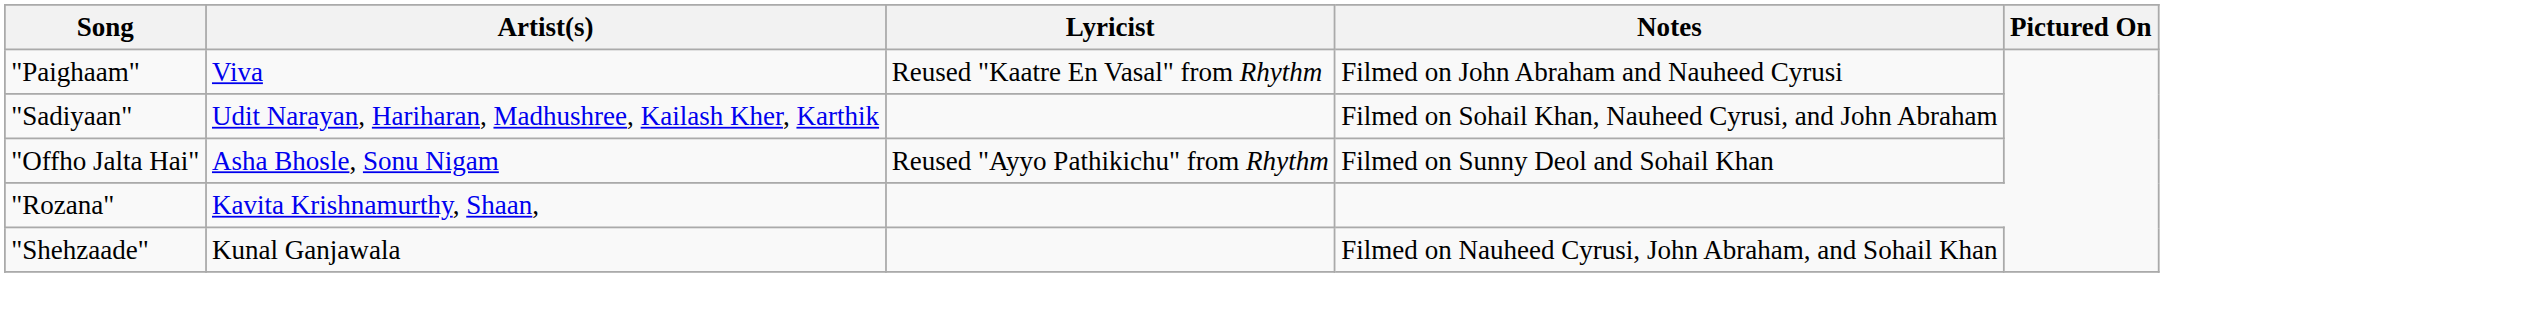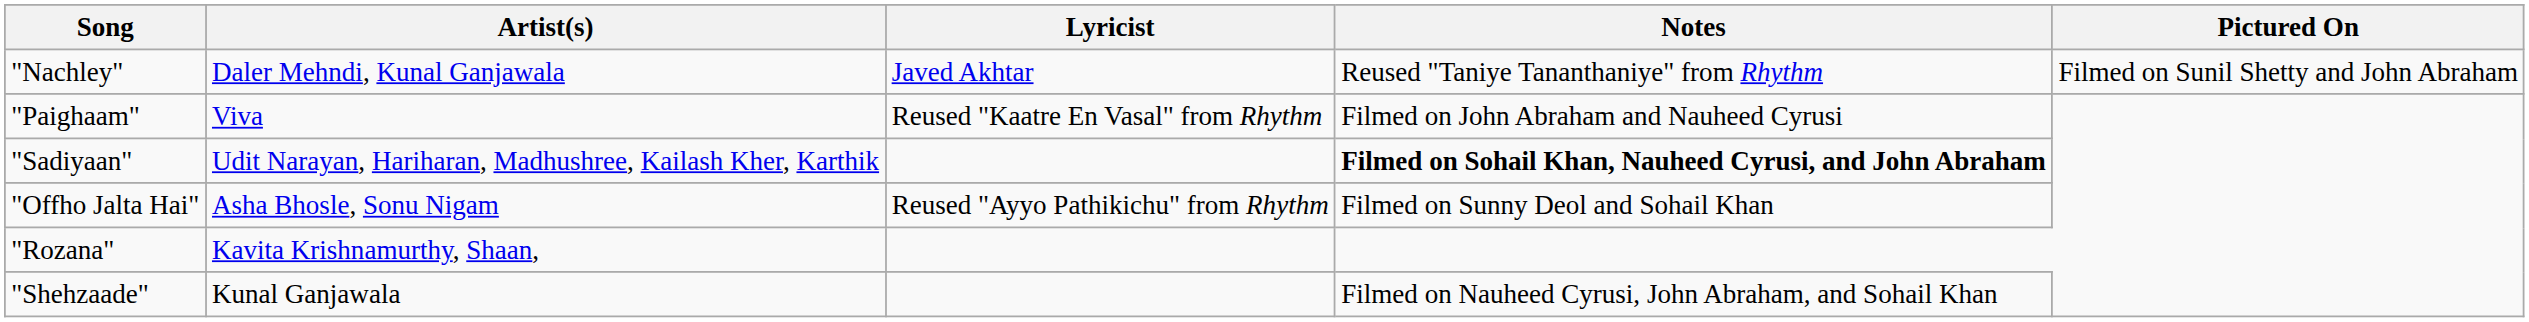+ row: "Nachley" | Daler Mehndi, Kunal Ganjawala | Javed Akhtar | Reused "Taniye Tananthaniye" from Rhythm | Filmed on Sunil Shetty and John Abraham
"Sadiyaan" | Notes: normal -> bold
